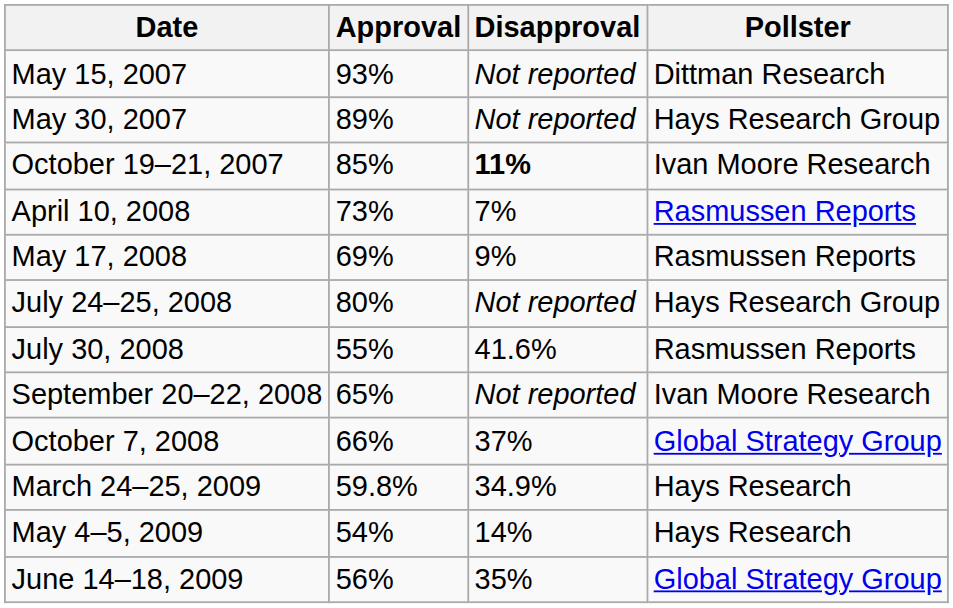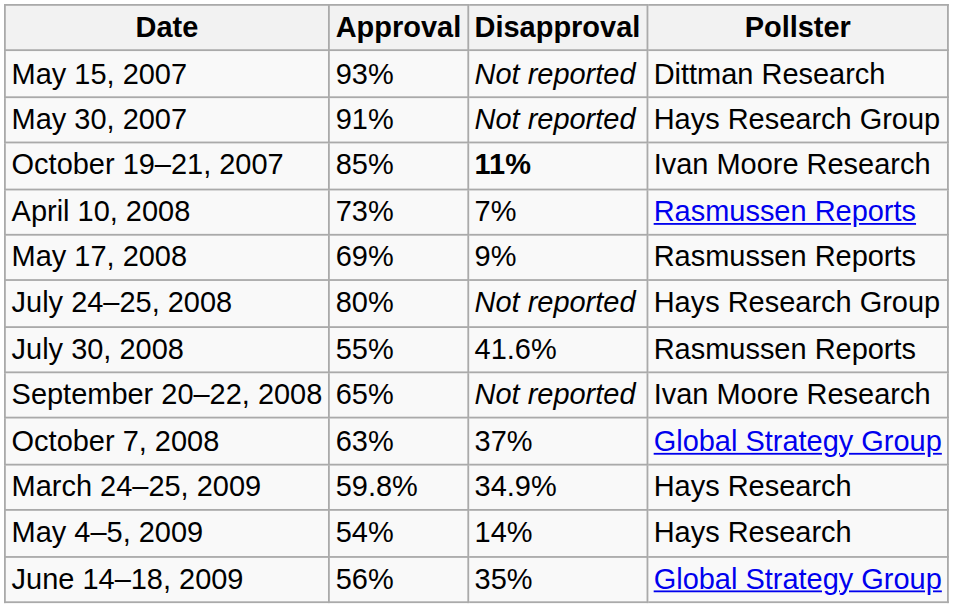May 30, 2007 | Approval: 89% -> 91%
October 7, 2008 | Approval: 66% -> 63%
